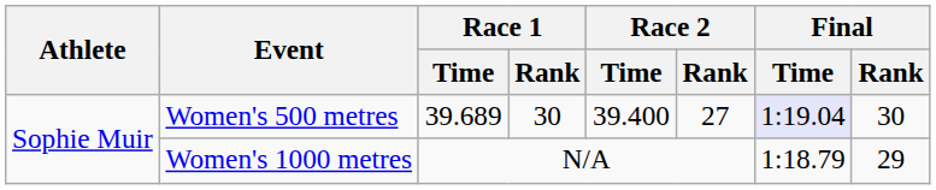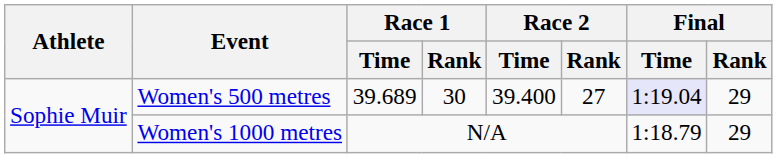Women's 500 metres | Final / Rank: 30 -> 29
